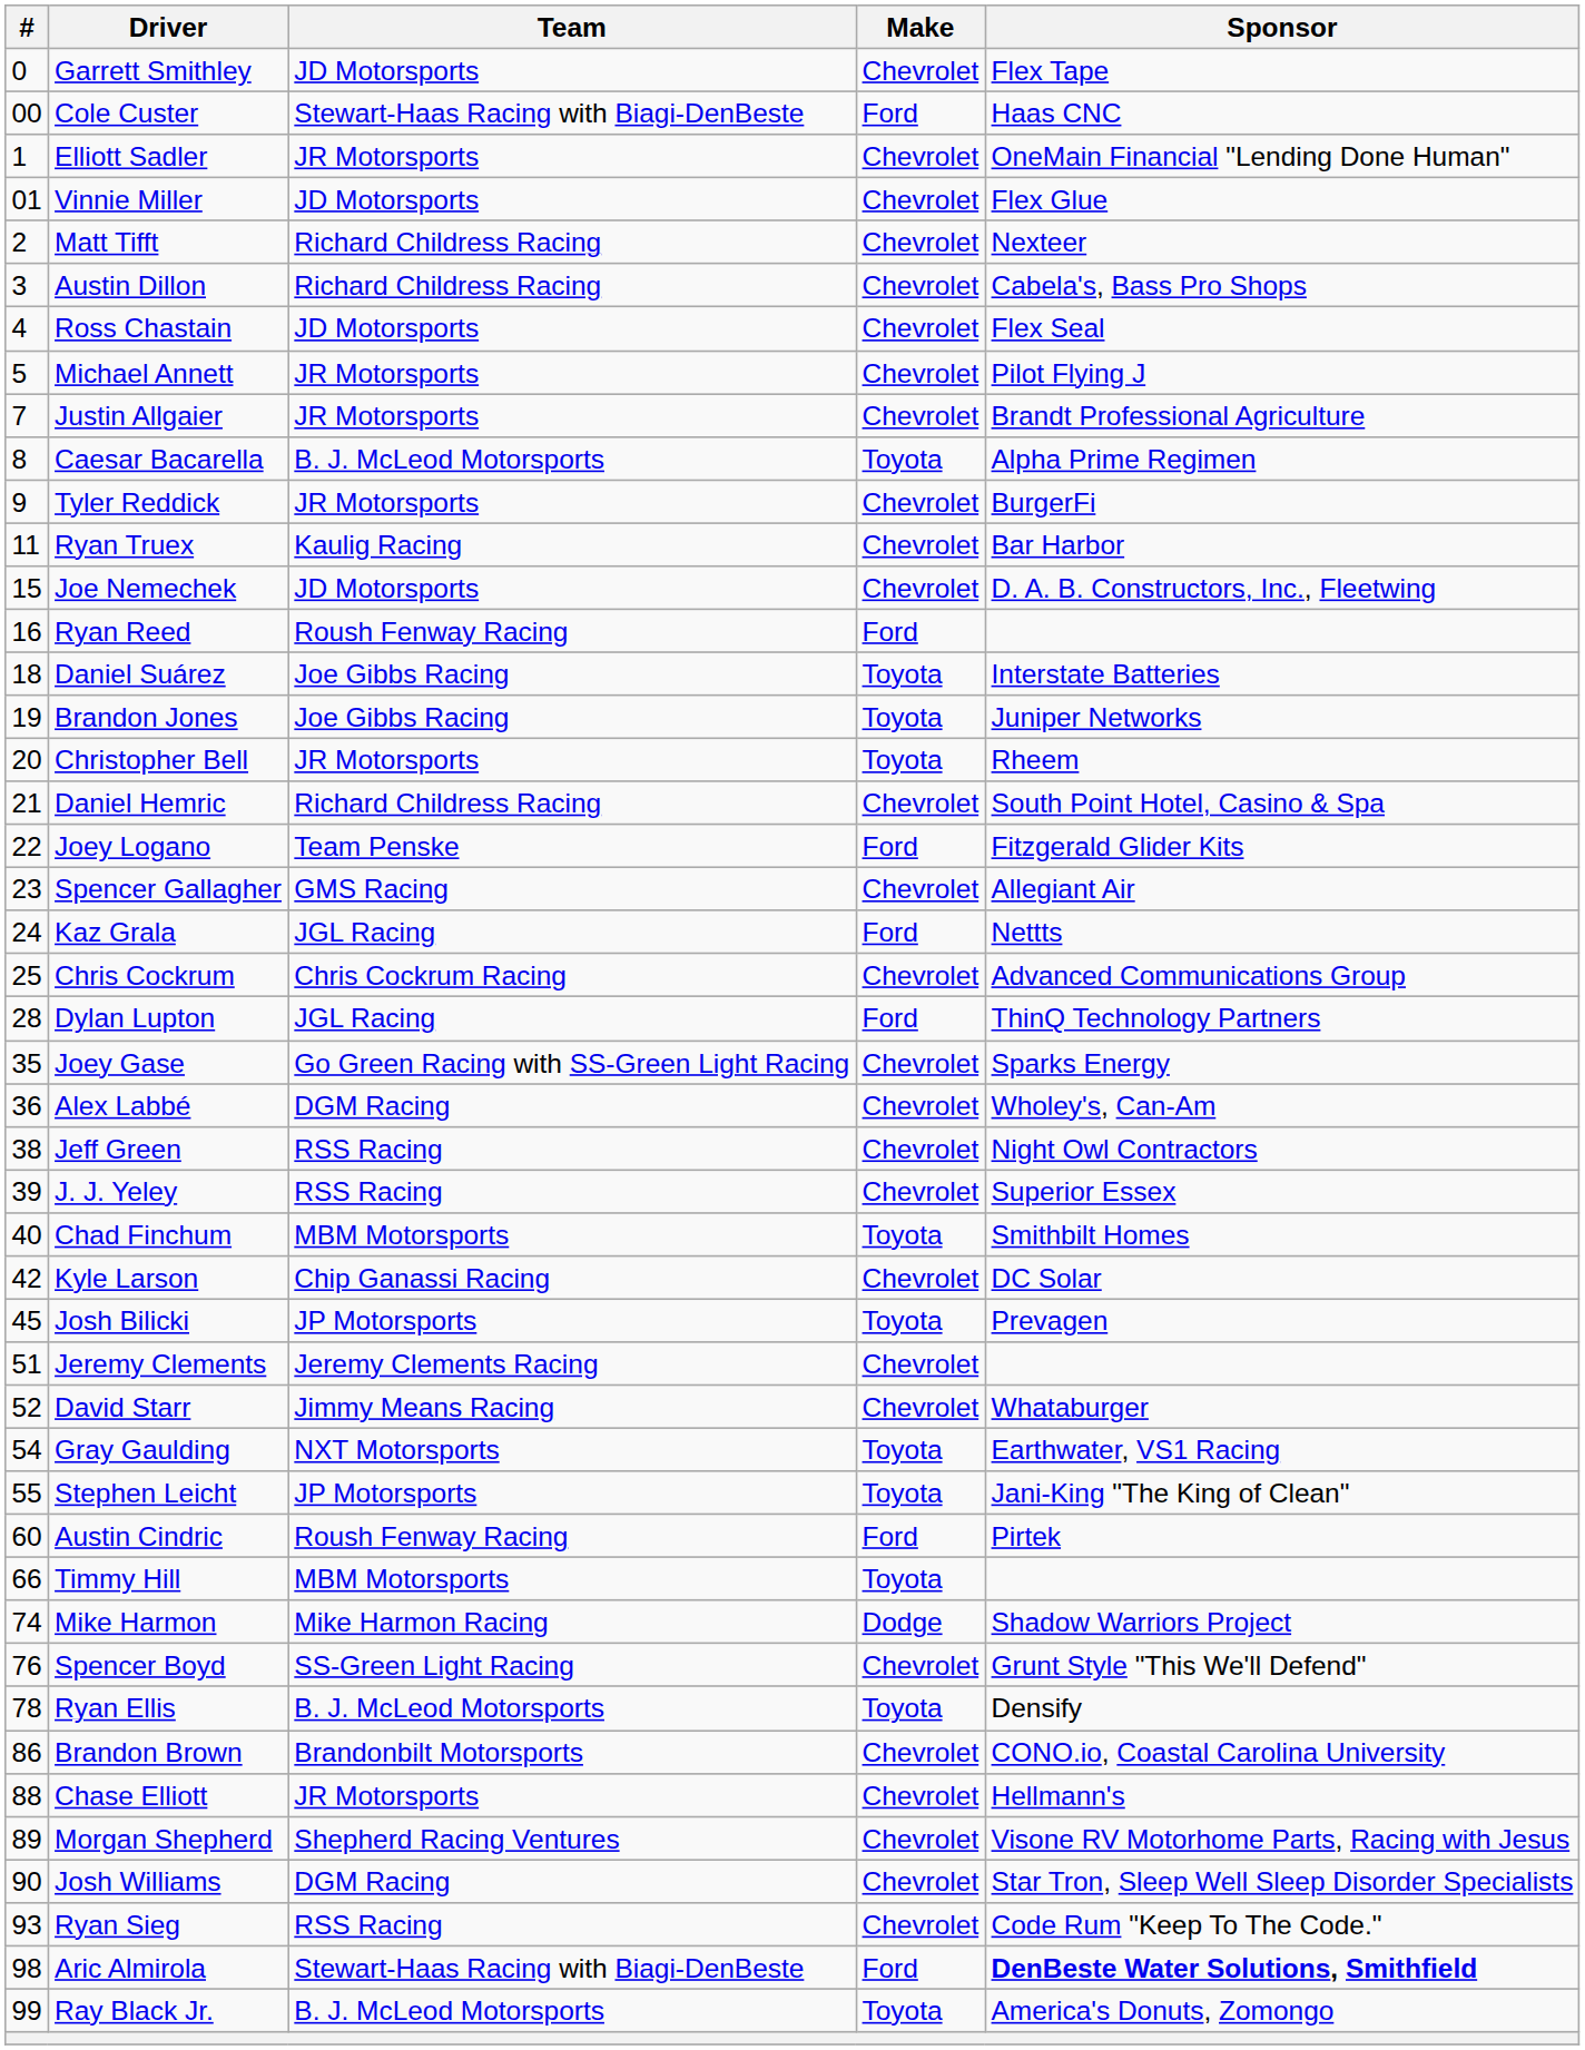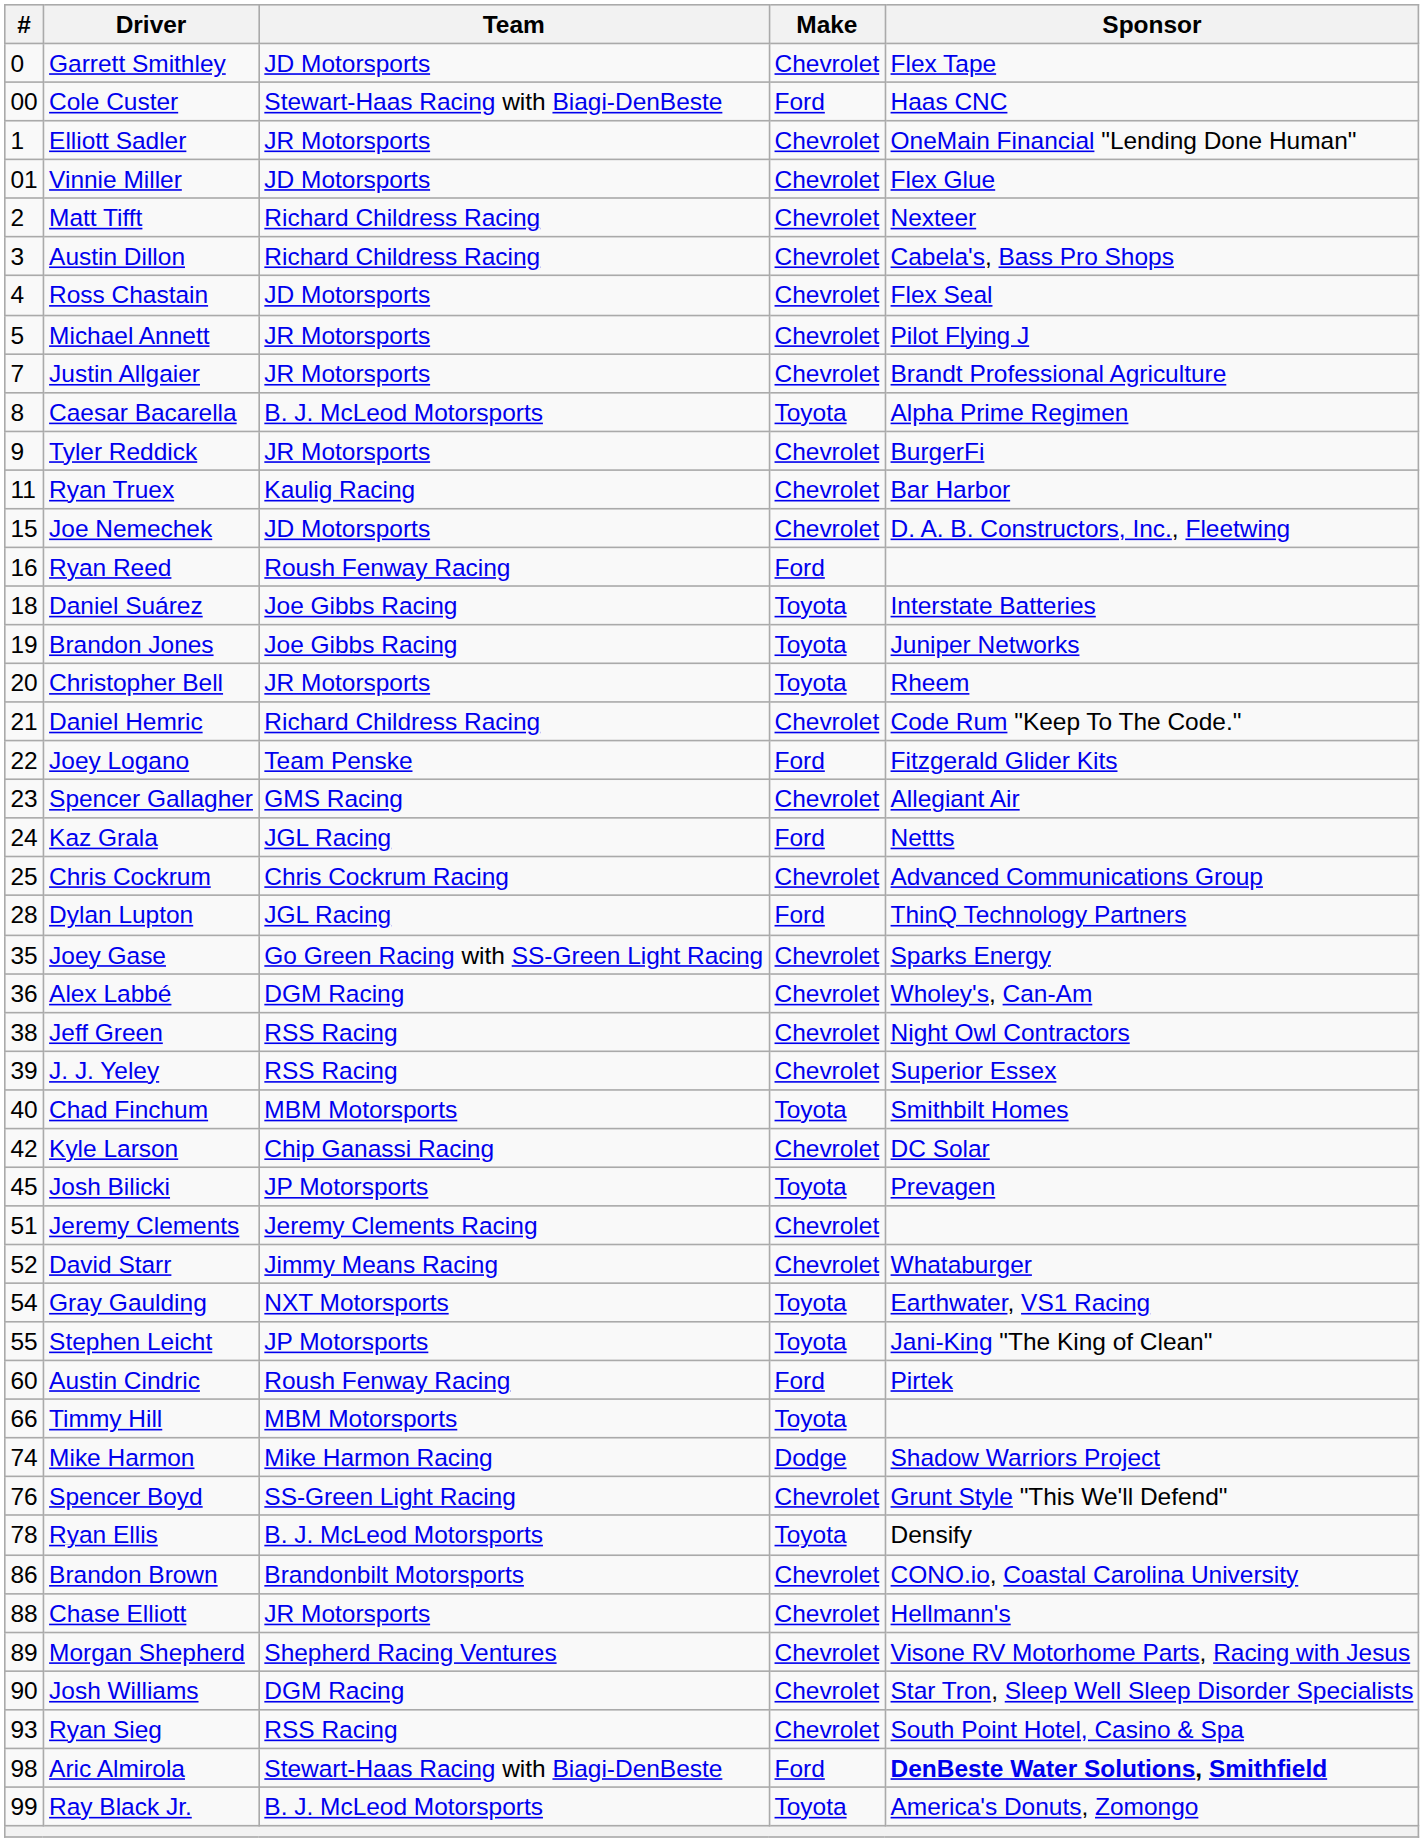Daniel Hemric | Sponsor: South Point Hotel, Casino & Spa -> Code Rum "Keep To The Code."
Ryan Sieg | Sponsor: Code Rum "Keep To The Code." -> South Point Hotel, Casino & Spa
